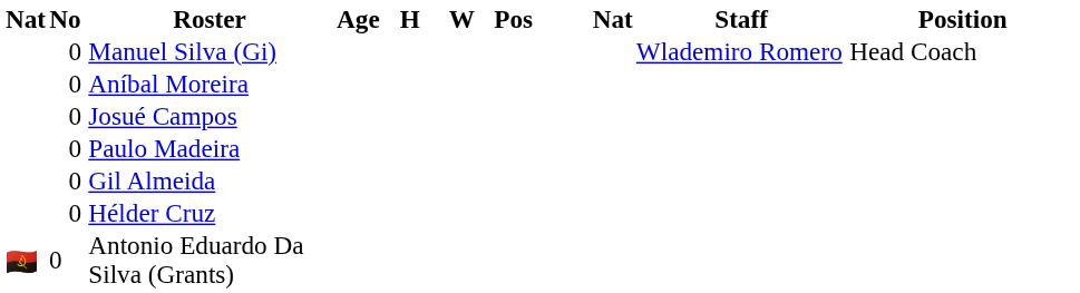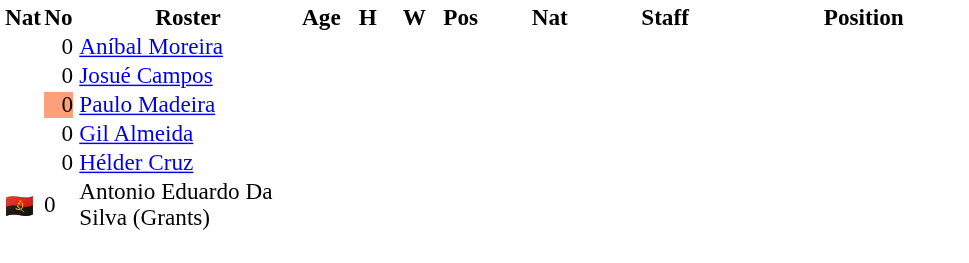- row: 0 | Manuel Silva (Gi) | Wlademiro Romero | Head Coach
Paulo Madeira | No: no background -> lightsalmon background
